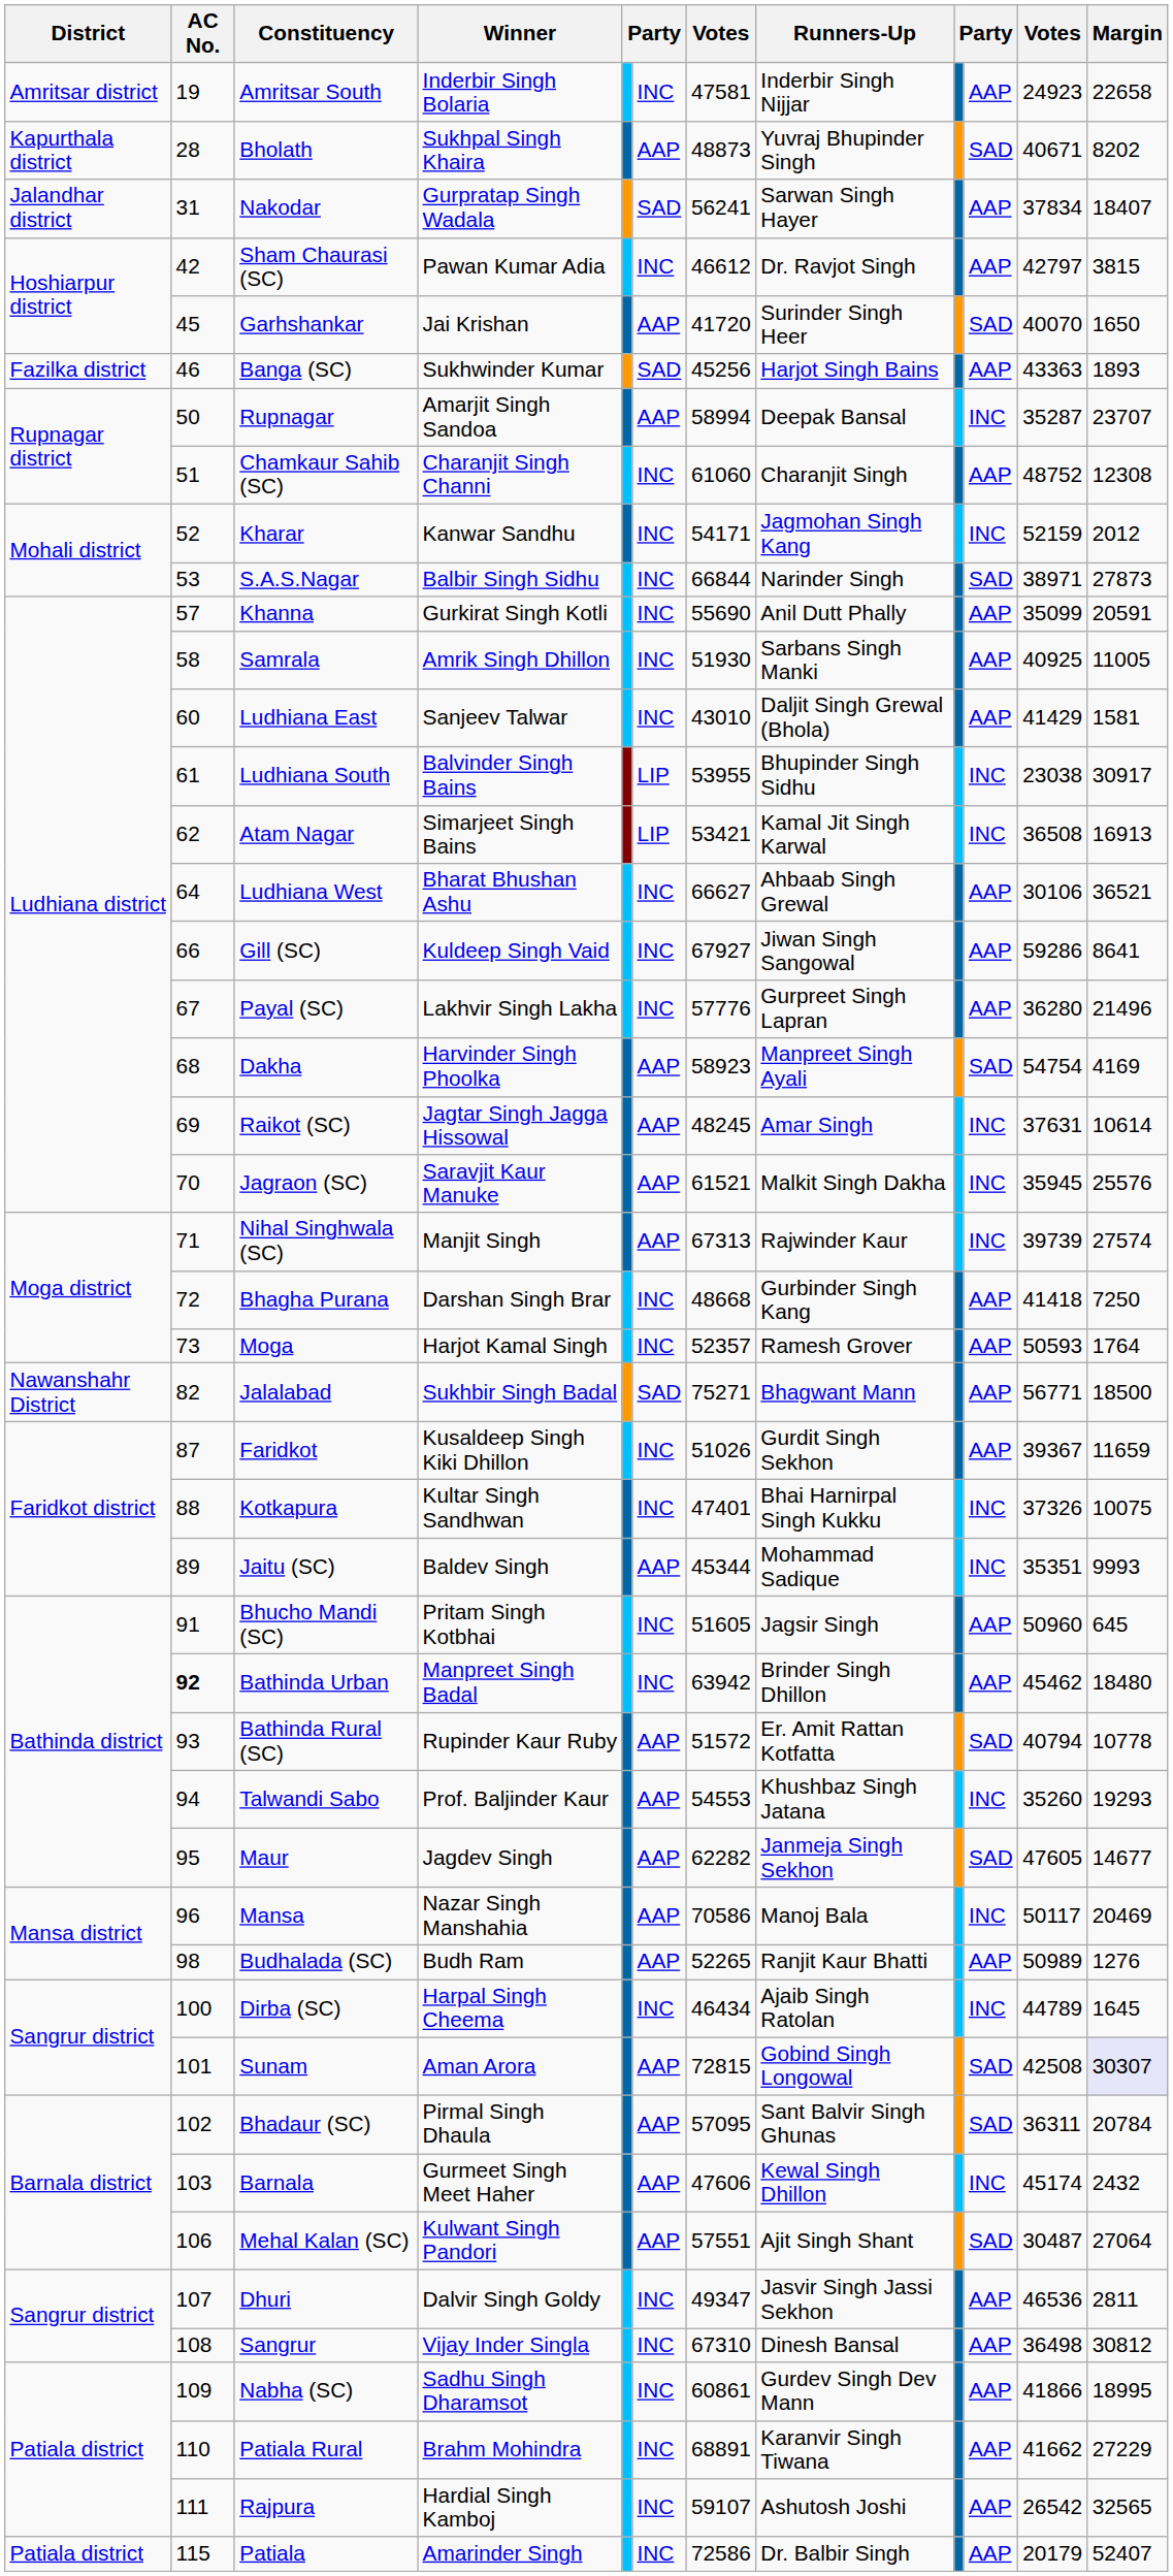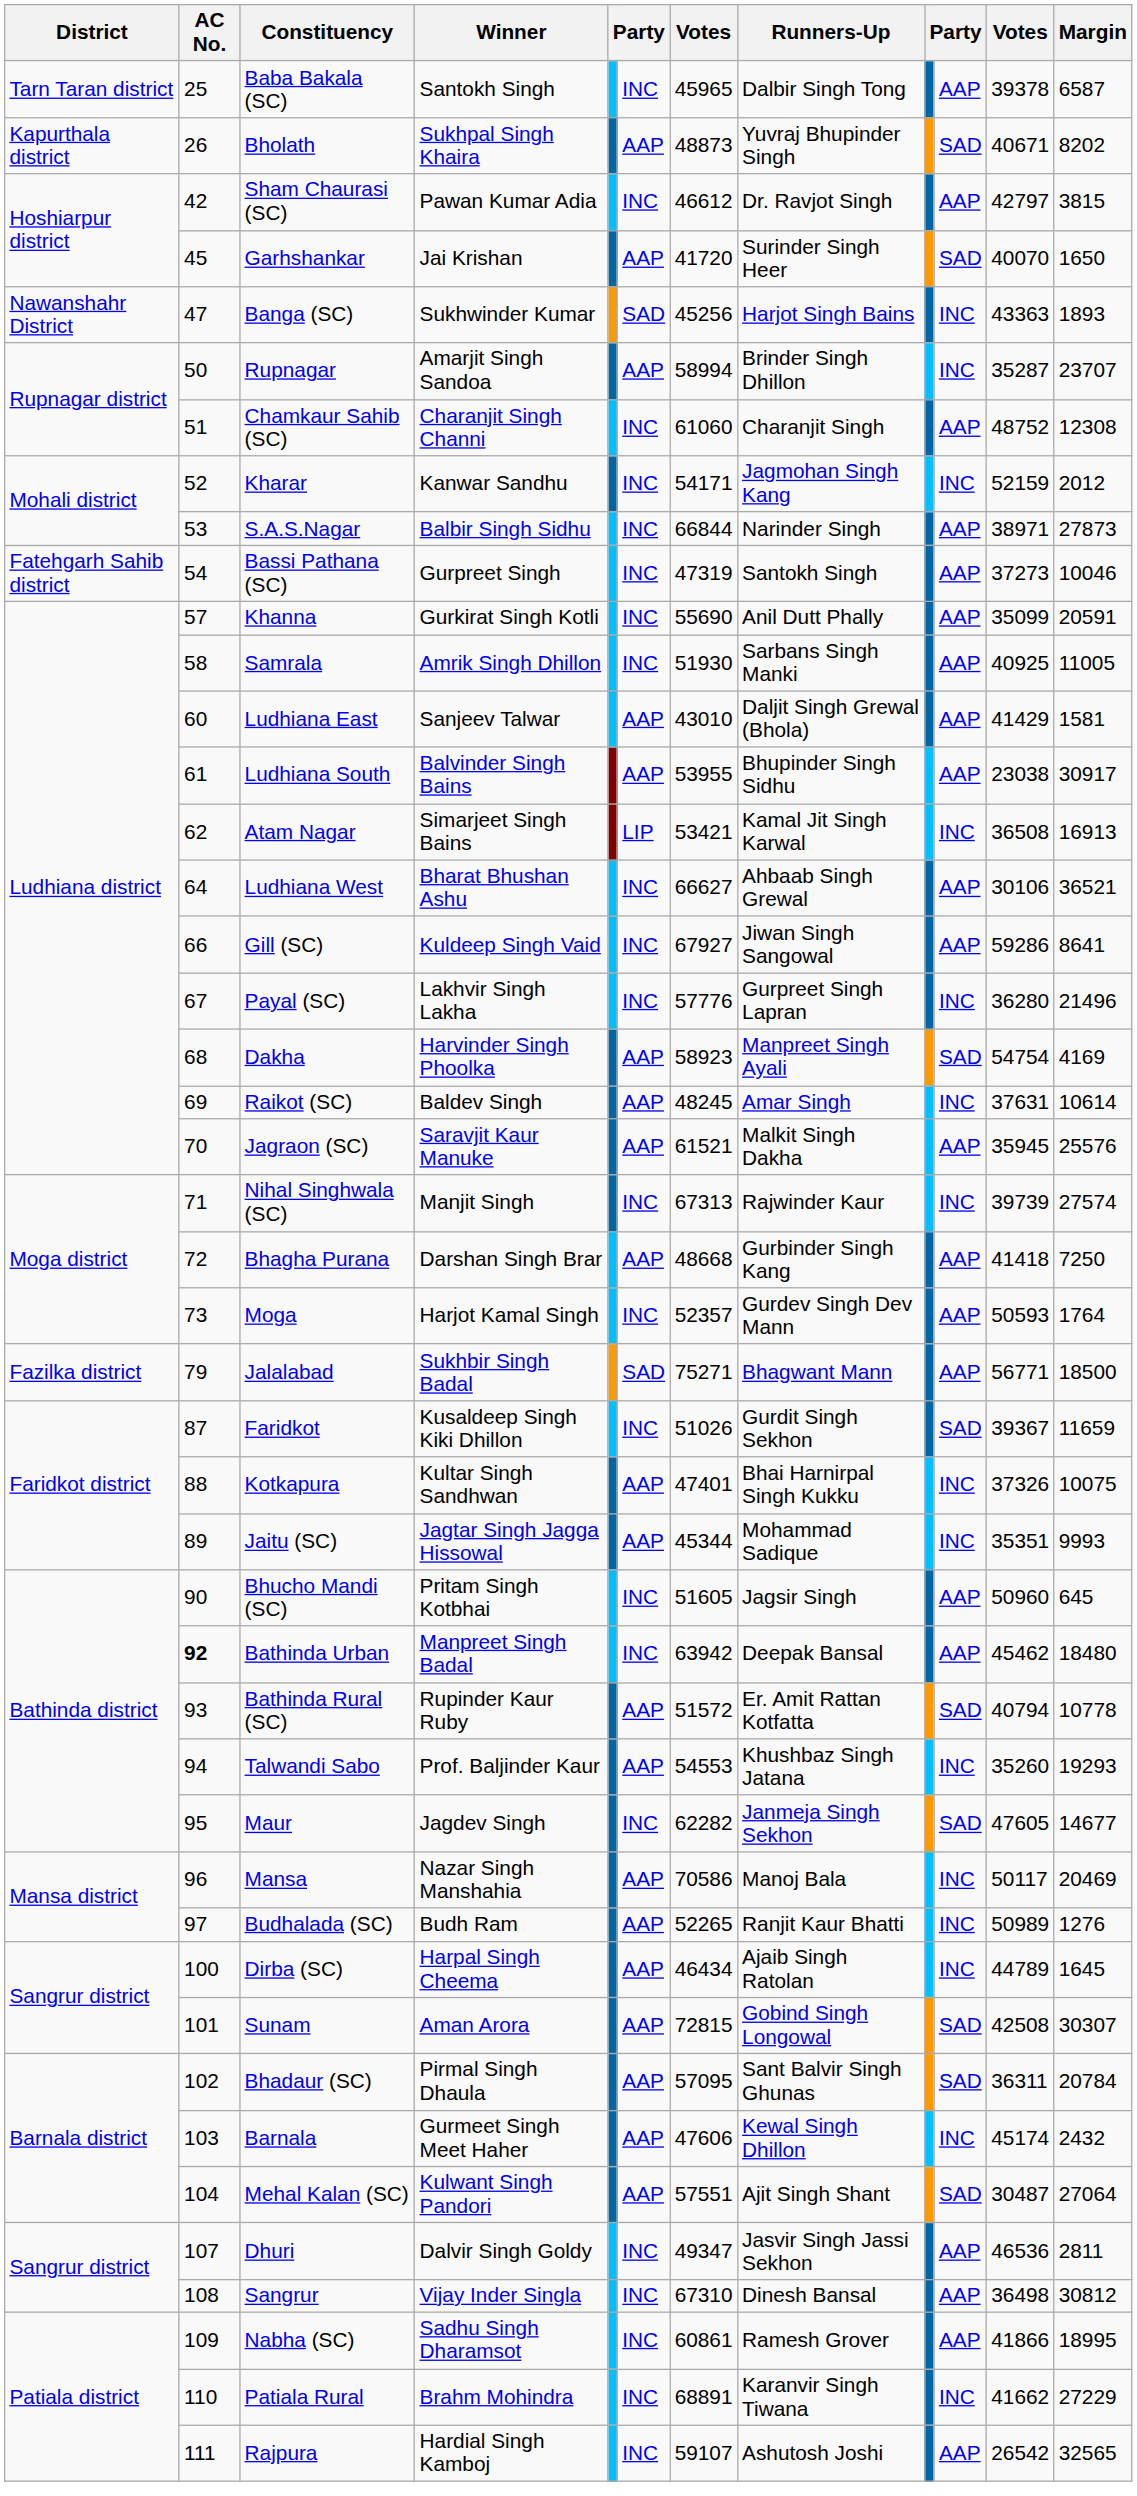- row: Amritsar district | 19 | Amritsar South | Inderbir Singh Bolaria | INC | 47581 | Inderbir Singh Nijjar | AAP | 24923 | 22658
+ row: Tarn Taran district | 25 | Baba Bakala (SC) | Santokh Singh | INC | 45965 | Dalbir Singh Tong | AAP | 39378 | 6587
Bholath | AC No.: 28 -> 26
- row: Jalandhar district | 31 | Nakodar | Gurpratap Singh Wadala | SAD | 56241 | Sarwan Singh Hayer | AAP | 37834 | 18407
Banga (SC) | District: Fazilka district -> Nawanshahr District
Banga (SC) | AC No.: 46 -> 47
Banga (SC) | column 10: AAP -> INC
Rupnagar | Runners-Up: Deepak Bansal -> Brinder Singh Dhillon
S.A.S.Nagar | column 10: SAD -> AAP
+ row: Fatehgarh Sahib district | 54 | Bassi Pathana (SC) | Gurpreet Singh | INC | 47319 | Santokh Singh | AAP | 37273 | 10046
Ludhiana East | column 6: INC -> AAP
Ludhiana South | column 6: LIP -> AAP
Ludhiana South | column 10: INC -> AAP
Payal (SC) | column 10: AAP -> INC
Raikot (SC) | Winner: Jagtar Singh Jagga Hissowal -> Baldev Singh
Jagraon (SC) | column 10: INC -> AAP
Nihal Singhwala (SC) | column 6: AAP -> INC
Bhagha Purana | column 6: INC -> AAP
Moga | Runners-Up: Ramesh Grover -> Gurdev Singh Dev Mann
Jalalabad | District: Nawanshahr District -> Fazilka district
Jalalabad | AC No.: 82 -> 79
Faridkot | column 10: AAP -> SAD
Kotkapura | column 6: INC -> AAP
Jaitu (SC) | Winner: Baldev Singh -> Jagtar Singh Jagga Hissowal
Bhucho Mandi (SC) | AC No.: 91 -> 90
Bathinda Urban | Runners-Up: Brinder Singh Dhillon -> Deepak Bansal
Maur | column 6: AAP -> INC
Budhalada (SC) | AC No.: 98 -> 97
Budhalada (SC) | column 10: AAP -> INC
Dirba (SC) | column 6: INC -> AAP
Sunam | Margin: lavender background -> no background
Mehal Kalan (SC) | AC No.: 106 -> 104
Nabha (SC) | Runners-Up: Gurdev Singh Dev Mann -> Ramesh Grover
Patiala Rural | column 10: AAP -> INC
- row: Patiala district | 115 | Patiala | Amarinder Singh | INC | 72586 | Dr. Balbir Singh | AAP | 20179 | 52407
